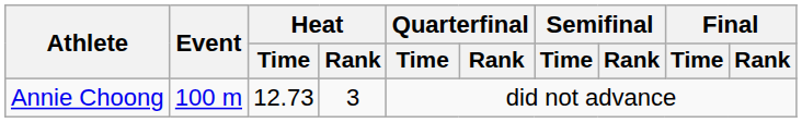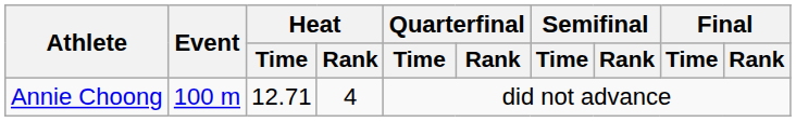Annie Choong | Heat / Time: 12.73 -> 12.71
Annie Choong | Heat / Rank: 3 -> 4
